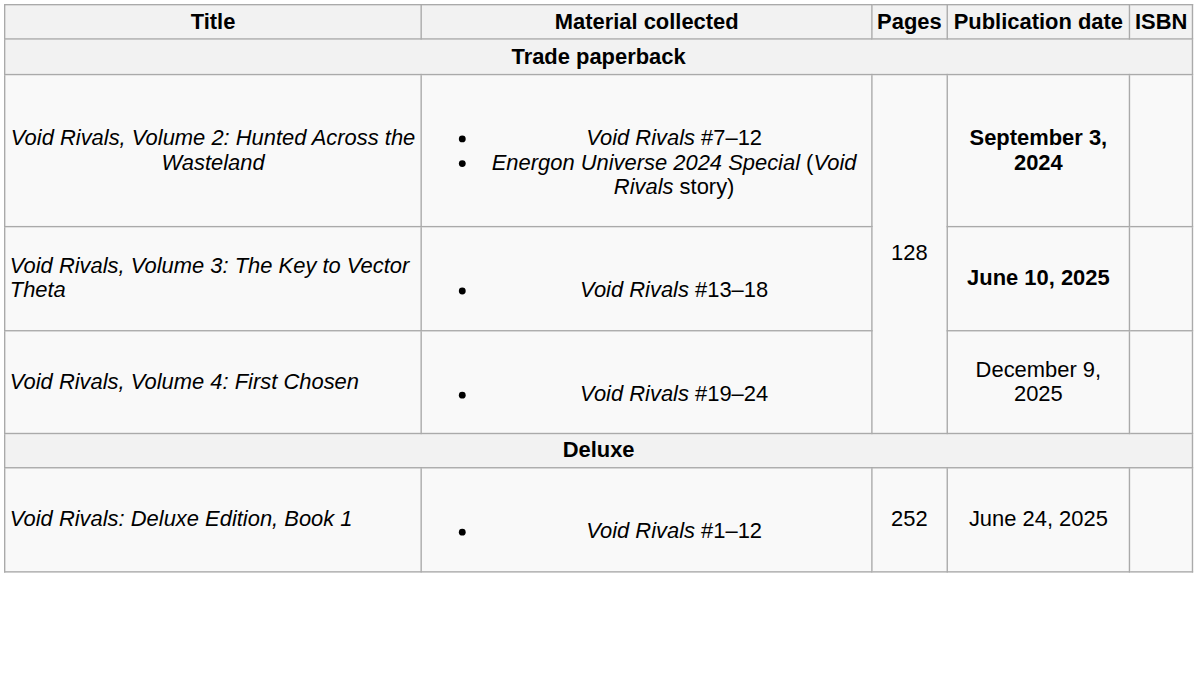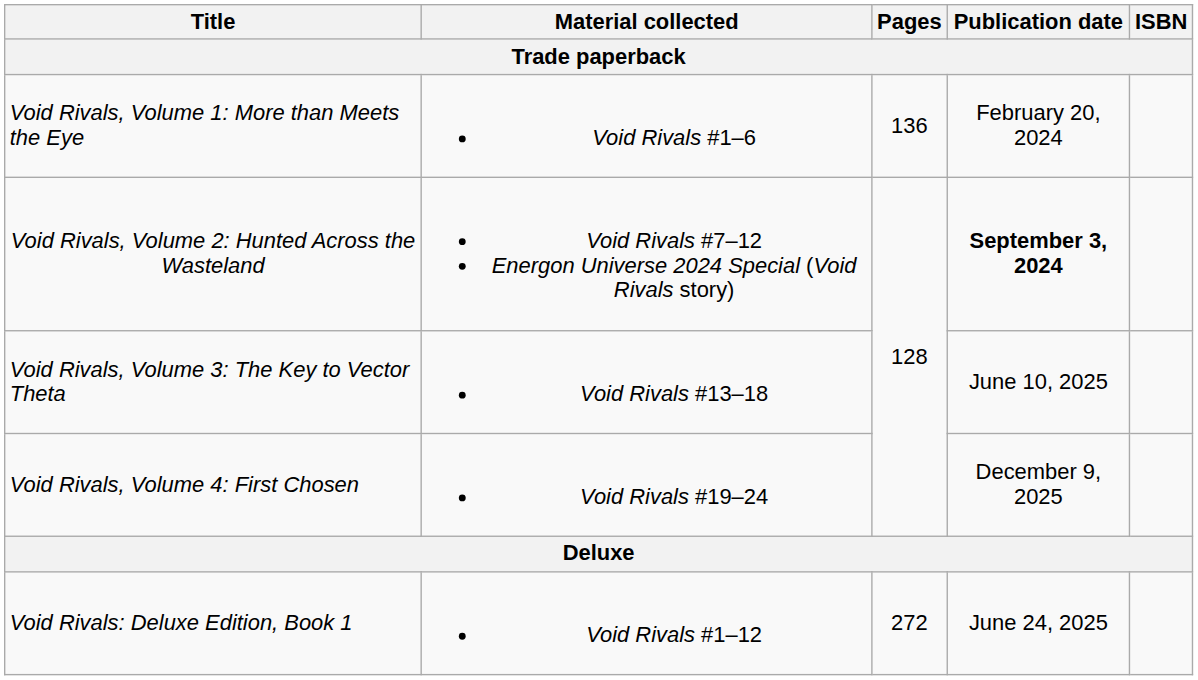+ row: Void Rivals, Volume 1: More than Meets the Eye | Void Rivals #1–6 | 136 | February 20, 2024
Void Rivals, Volume 3: The Key to Vector Theta | Publication date: bold -> normal
Void Rivals: Deluxe Edition, Book 1 | Pages: 252 -> 272
